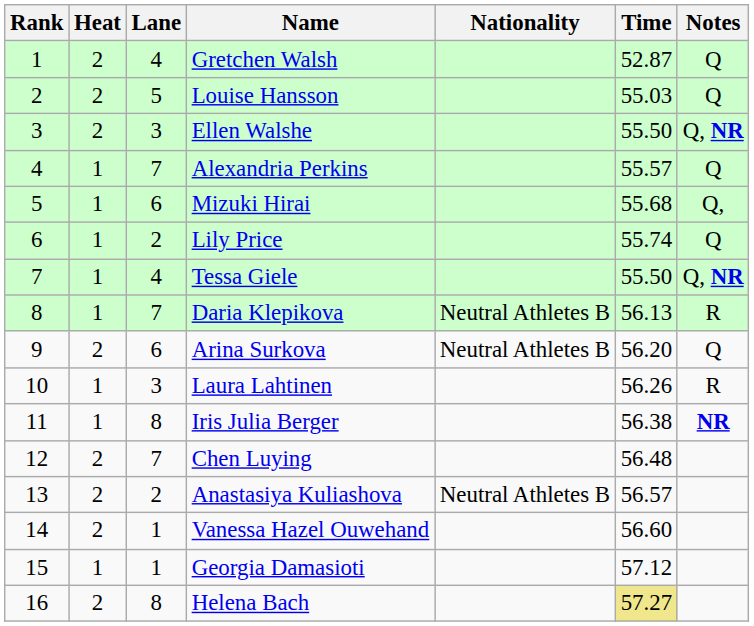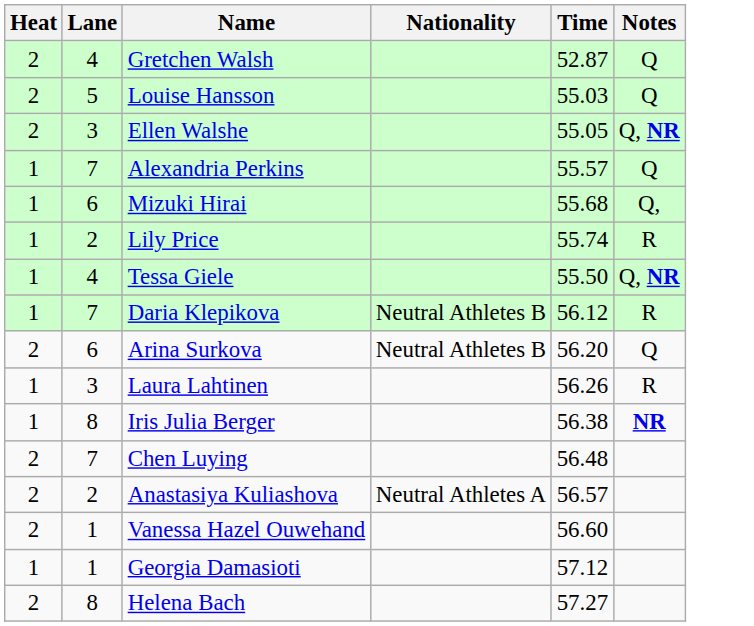- column: Rank | 1 | 2 | 3 | 4 | 5 | 6 | 7 | 8 | 9 | 10 | 11 | 12 | 13 | 14 | 15 | 16
Ellen Walshe | Time: 55.50 -> 55.05
Lily Price | Notes: Q -> R
Daria Klepikova | Time: 56.13 -> 56.12
Anastasiya Kuliashova | Nationality: Neutral Athletes B -> Neutral Athletes A
Helena Bach | Time: khaki background -> no background
